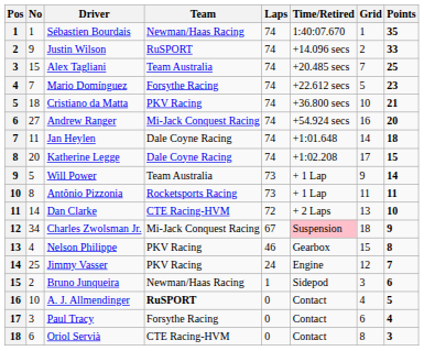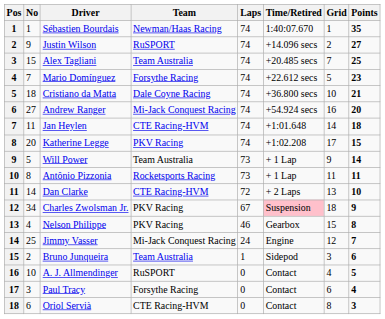Justin Wilson | Points: 33 -> 27
Cristiano da Matta | Team: PKV Racing -> Dale Coyne Racing
Jan Heylen | Team: Dale Coyne Racing -> CTE Racing-HVM
Katherine Legge | Team: Dale Coyne Racing -> PKV Racing
Charles Zwolsman Jr. | Team: Mi-Jack Conquest Racing -> PKV Racing
Jimmy Vasser | Team: PKV Racing -> Mi-Jack Conquest Racing
Bruno Junqueira | Team: Newman/Haas Racing -> Team Australia
A. J. Allmendinger | Team: bold -> normal
